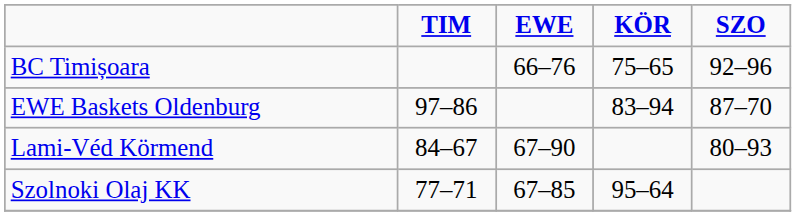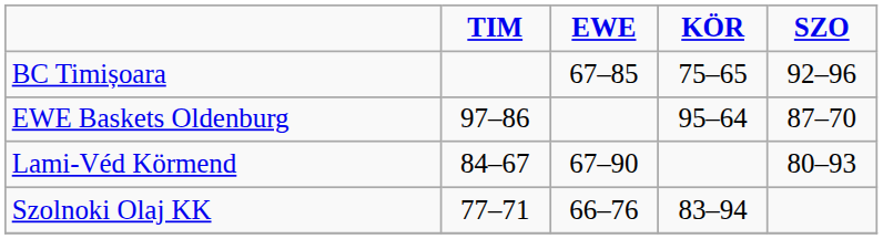BC Timișoara | EWE: 66–76 -> 67–85
EWE Baskets Oldenburg | KÖR: 83–94 -> 95–64
Szolnoki Olaj KK | EWE: 67–85 -> 66–76
Szolnoki Olaj KK | KÖR: 95–64 -> 83–94
